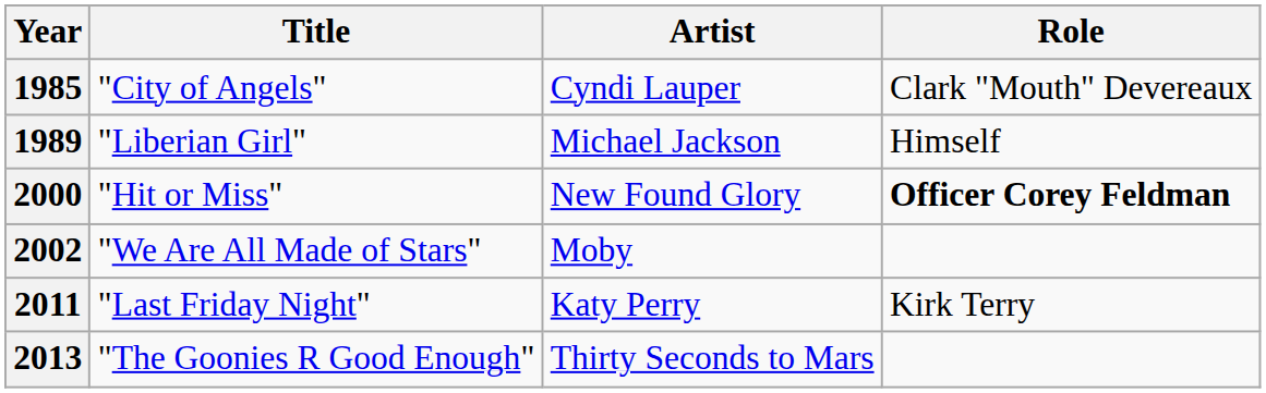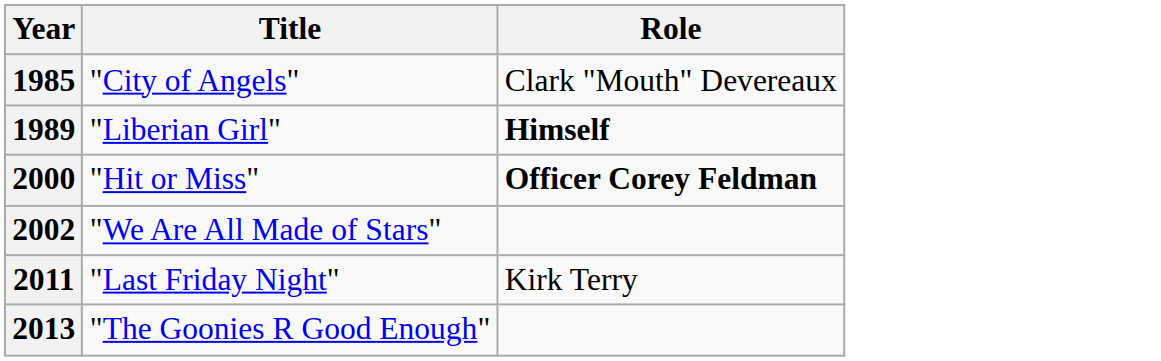- column: Artist | Cyndi Lauper | Michael Jackson | New Found Glory | Moby | Katy Perry | Thirty Seconds to Mars
1989 | Role: normal -> bold
